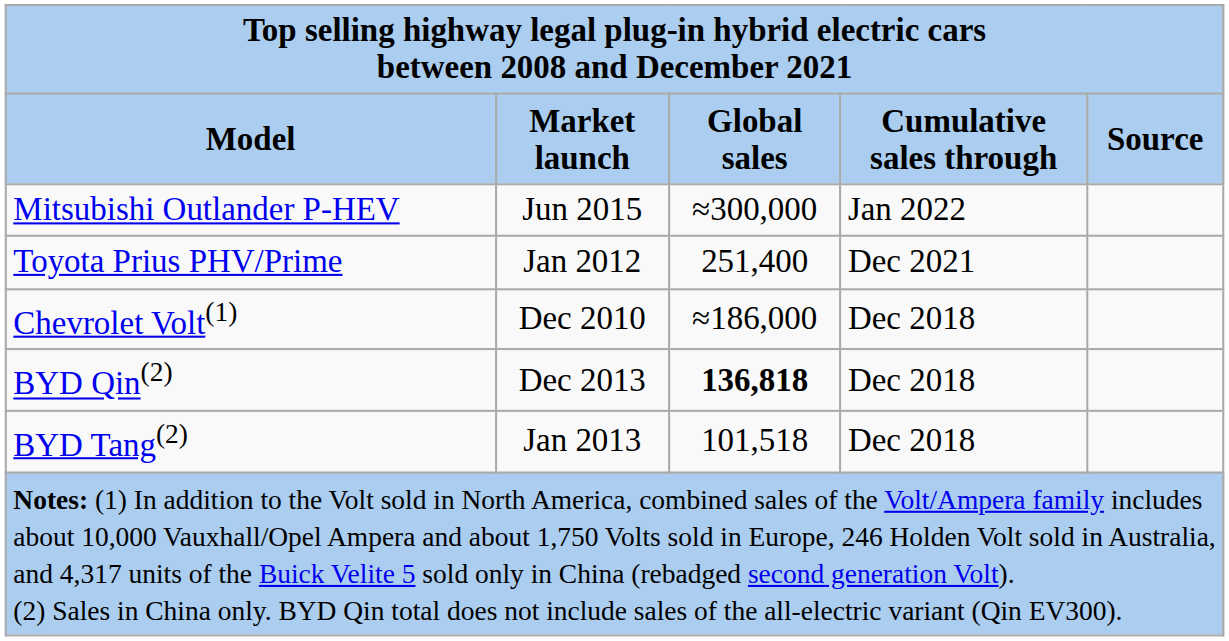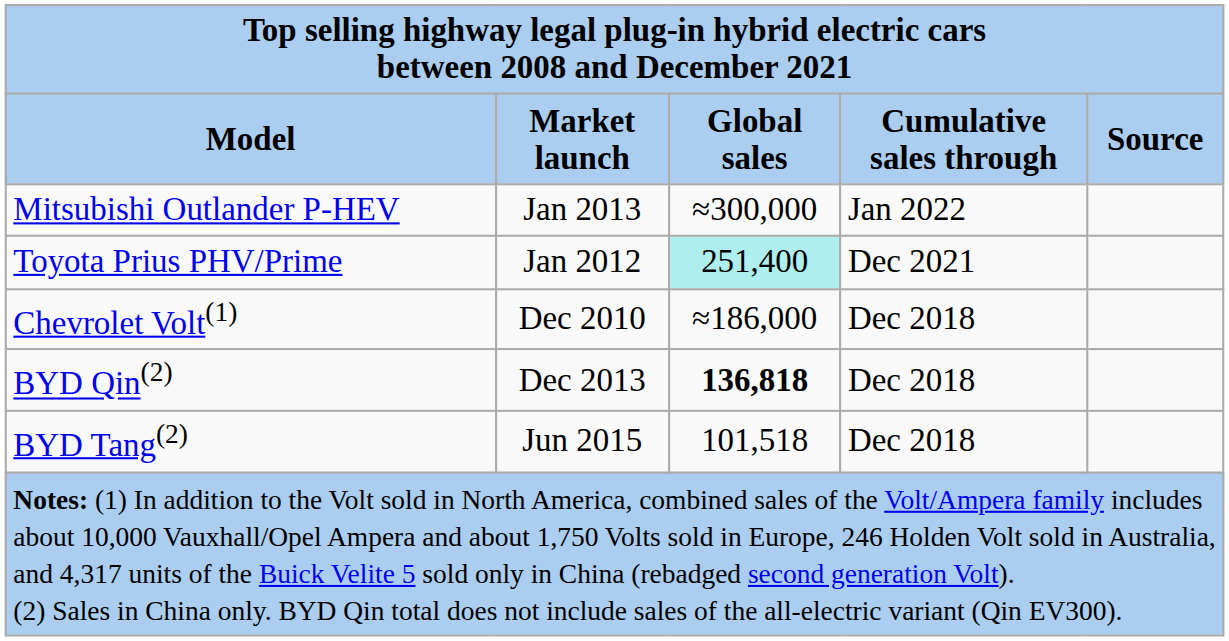Mitsubishi Outlander P-HEV | Market launch: Jun 2015 -> Jan 2013
Toyota Prius PHV/Prime | Global sales: no background -> paleturquoise background
BYD Tang(2) | Market launch: Jan 2013 -> Jun 2015
